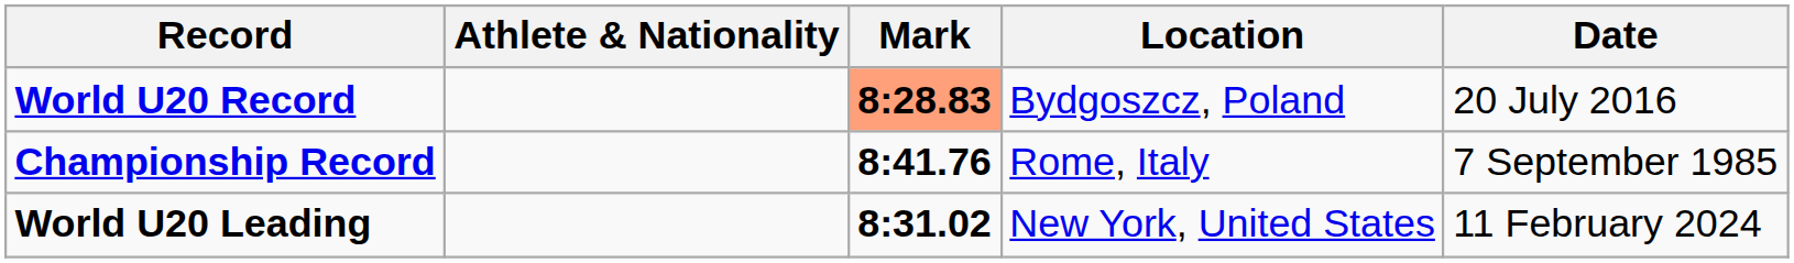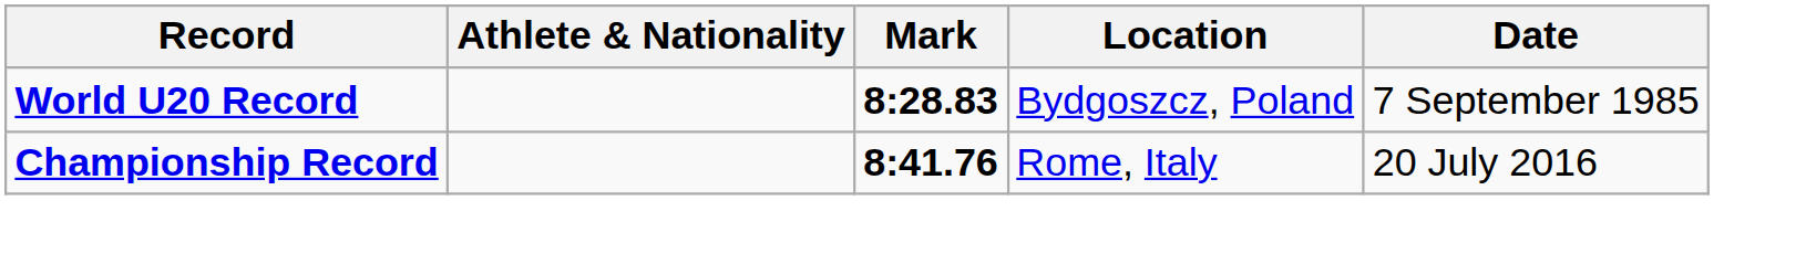World U20 Record | Mark: lightsalmon background -> no background
World U20 Record | Date: 20 July 2016 -> 7 September 1985
Championship Record | Date: 7 September 1985 -> 20 July 2016
- row: World U20 Leading | 8:31.02 | New York, United States | 11 February 2024
